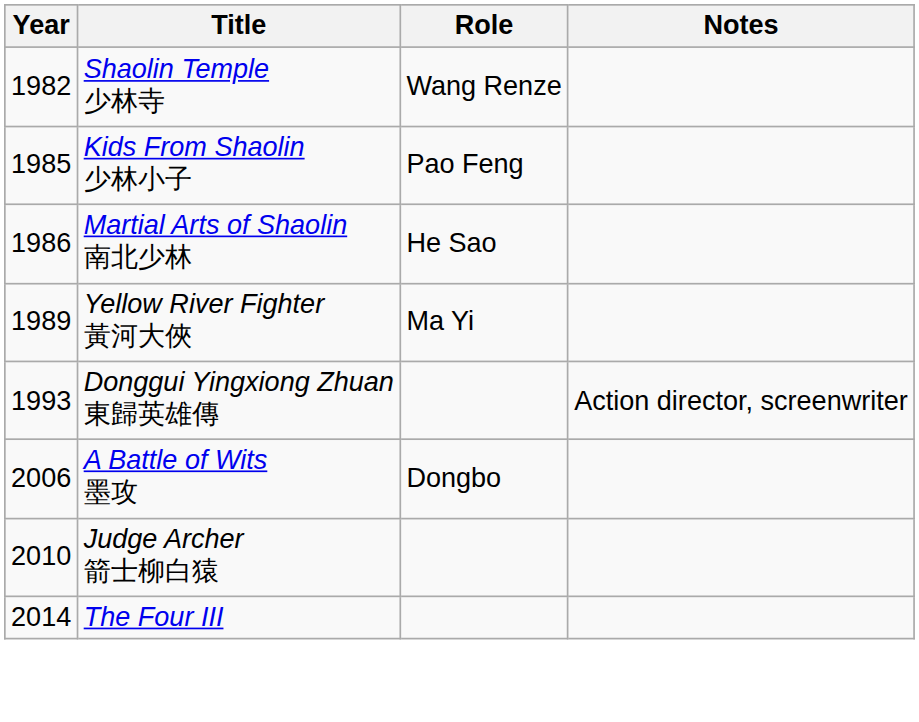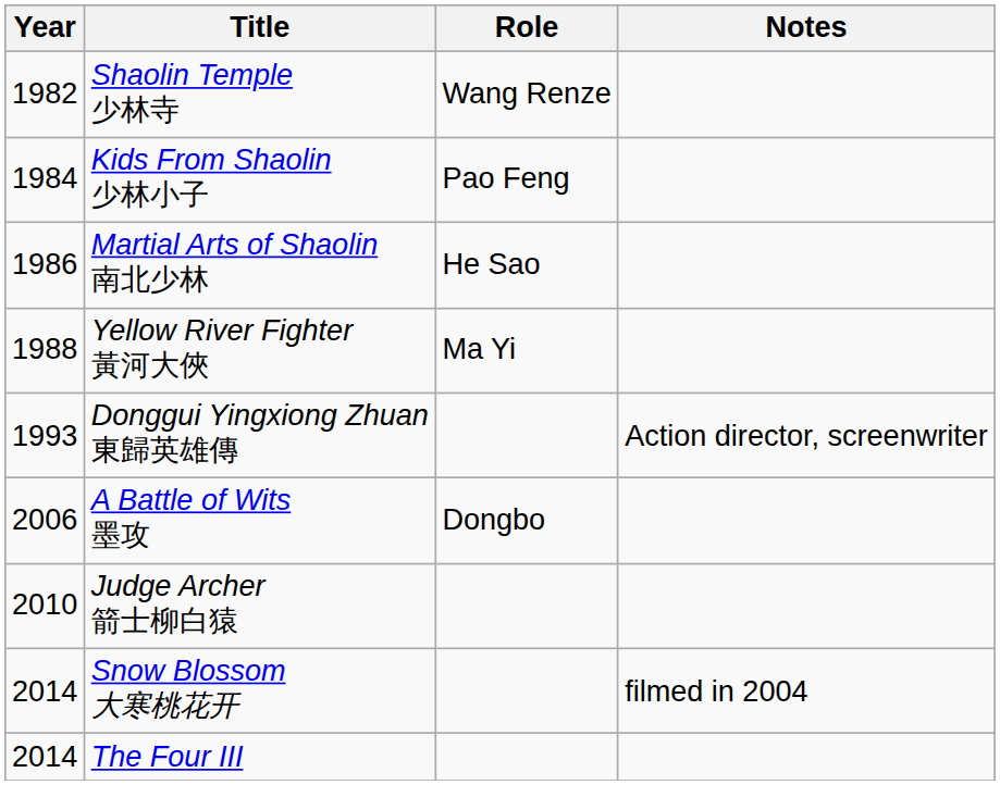Kids From Shaolin 少林小子 | Year: 1985 -> 1984
Yellow River Fighter 黃河大俠 | Year: 1989 -> 1988
+ row: 2014 | Snow Blossom 大寒桃花开 | filmed in 2004
